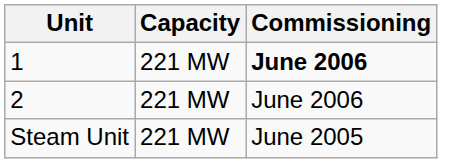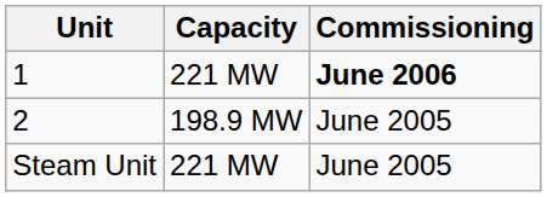2 | Capacity: 221 MW -> 198.9 MW
2 | Commissioning: June 2006 -> June 2005
